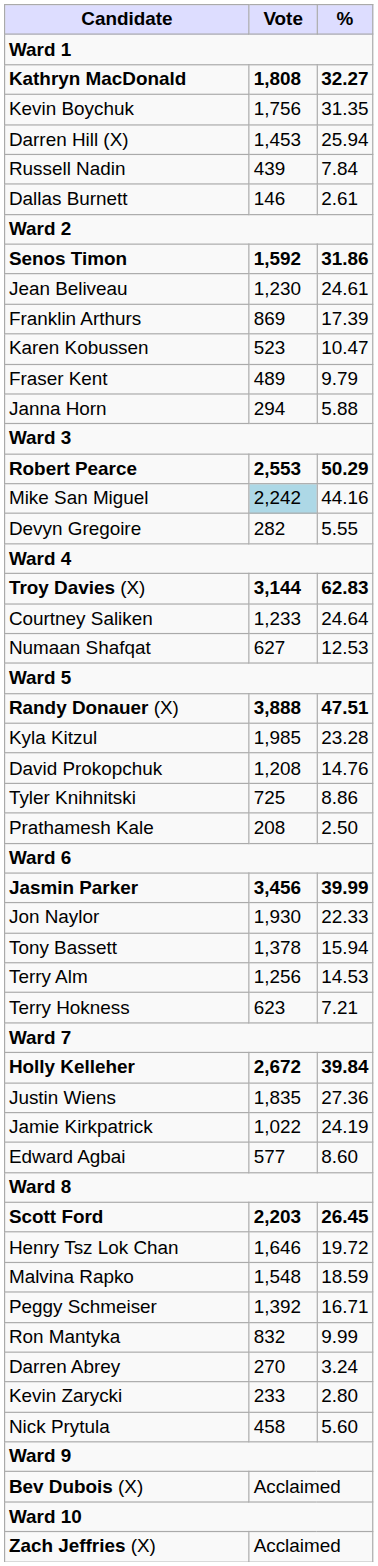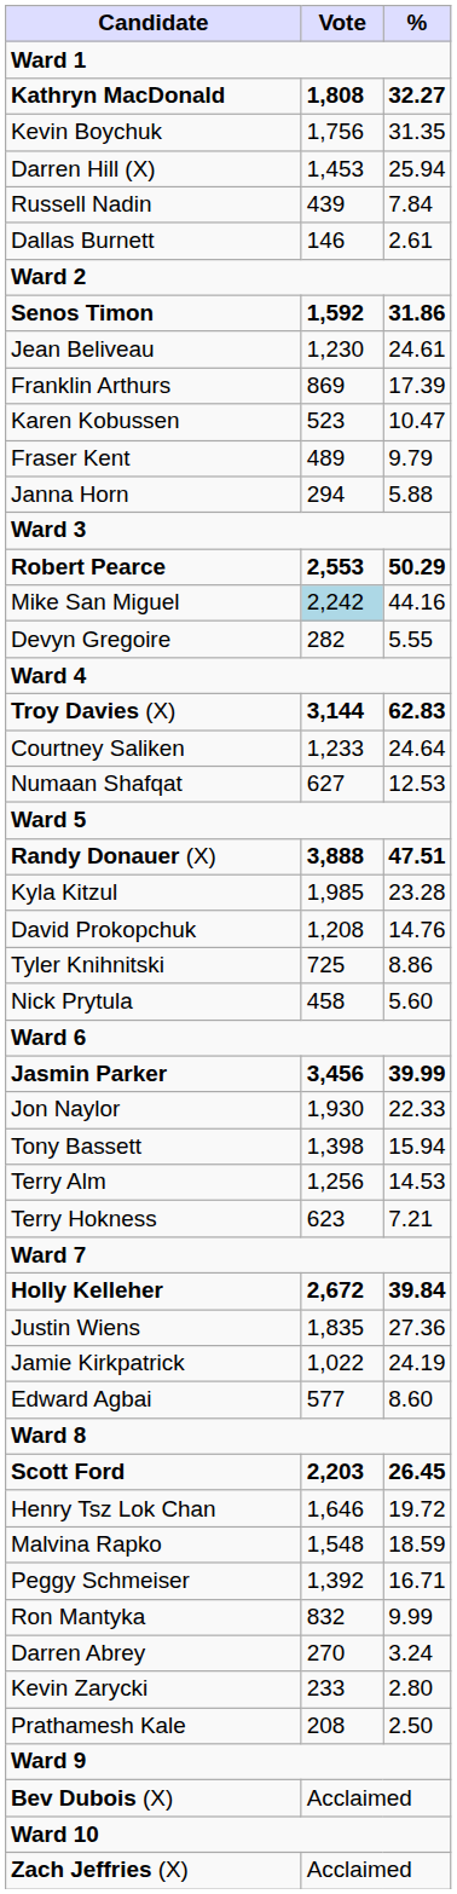rows swapped: Nick Prytula <-> Prathamesh Kale
Tony Bassett | Vote: 1,378 -> 1,398
